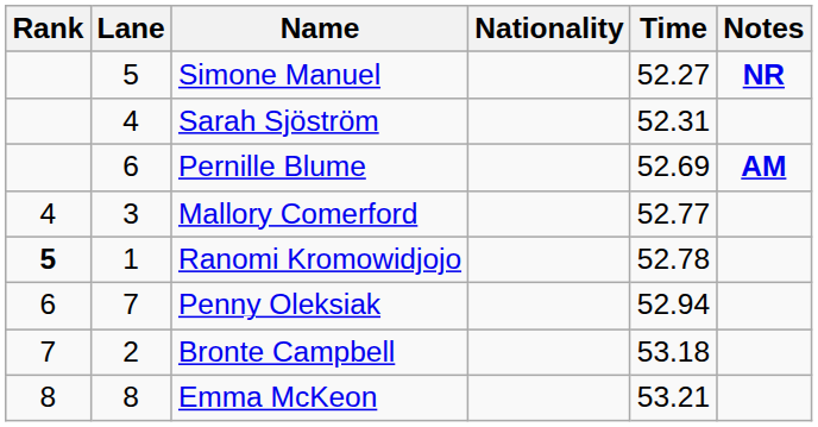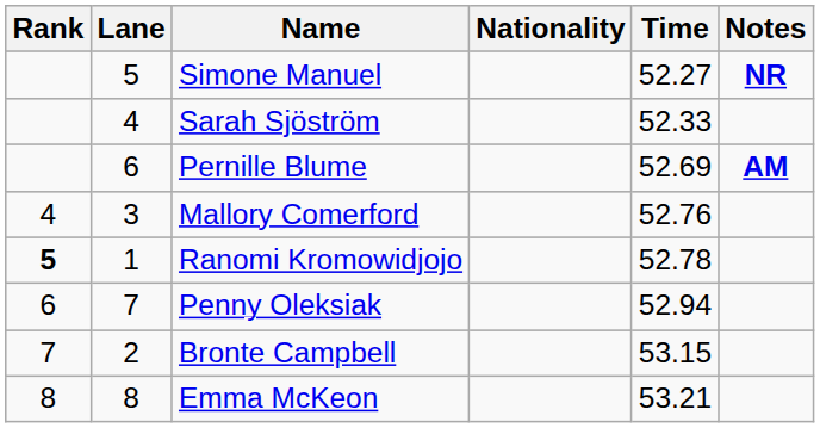Sarah Sjöström | Time: 52.31 -> 52.33
Mallory Comerford | Time: 52.77 -> 52.76
Bronte Campbell | Time: 53.18 -> 53.15
